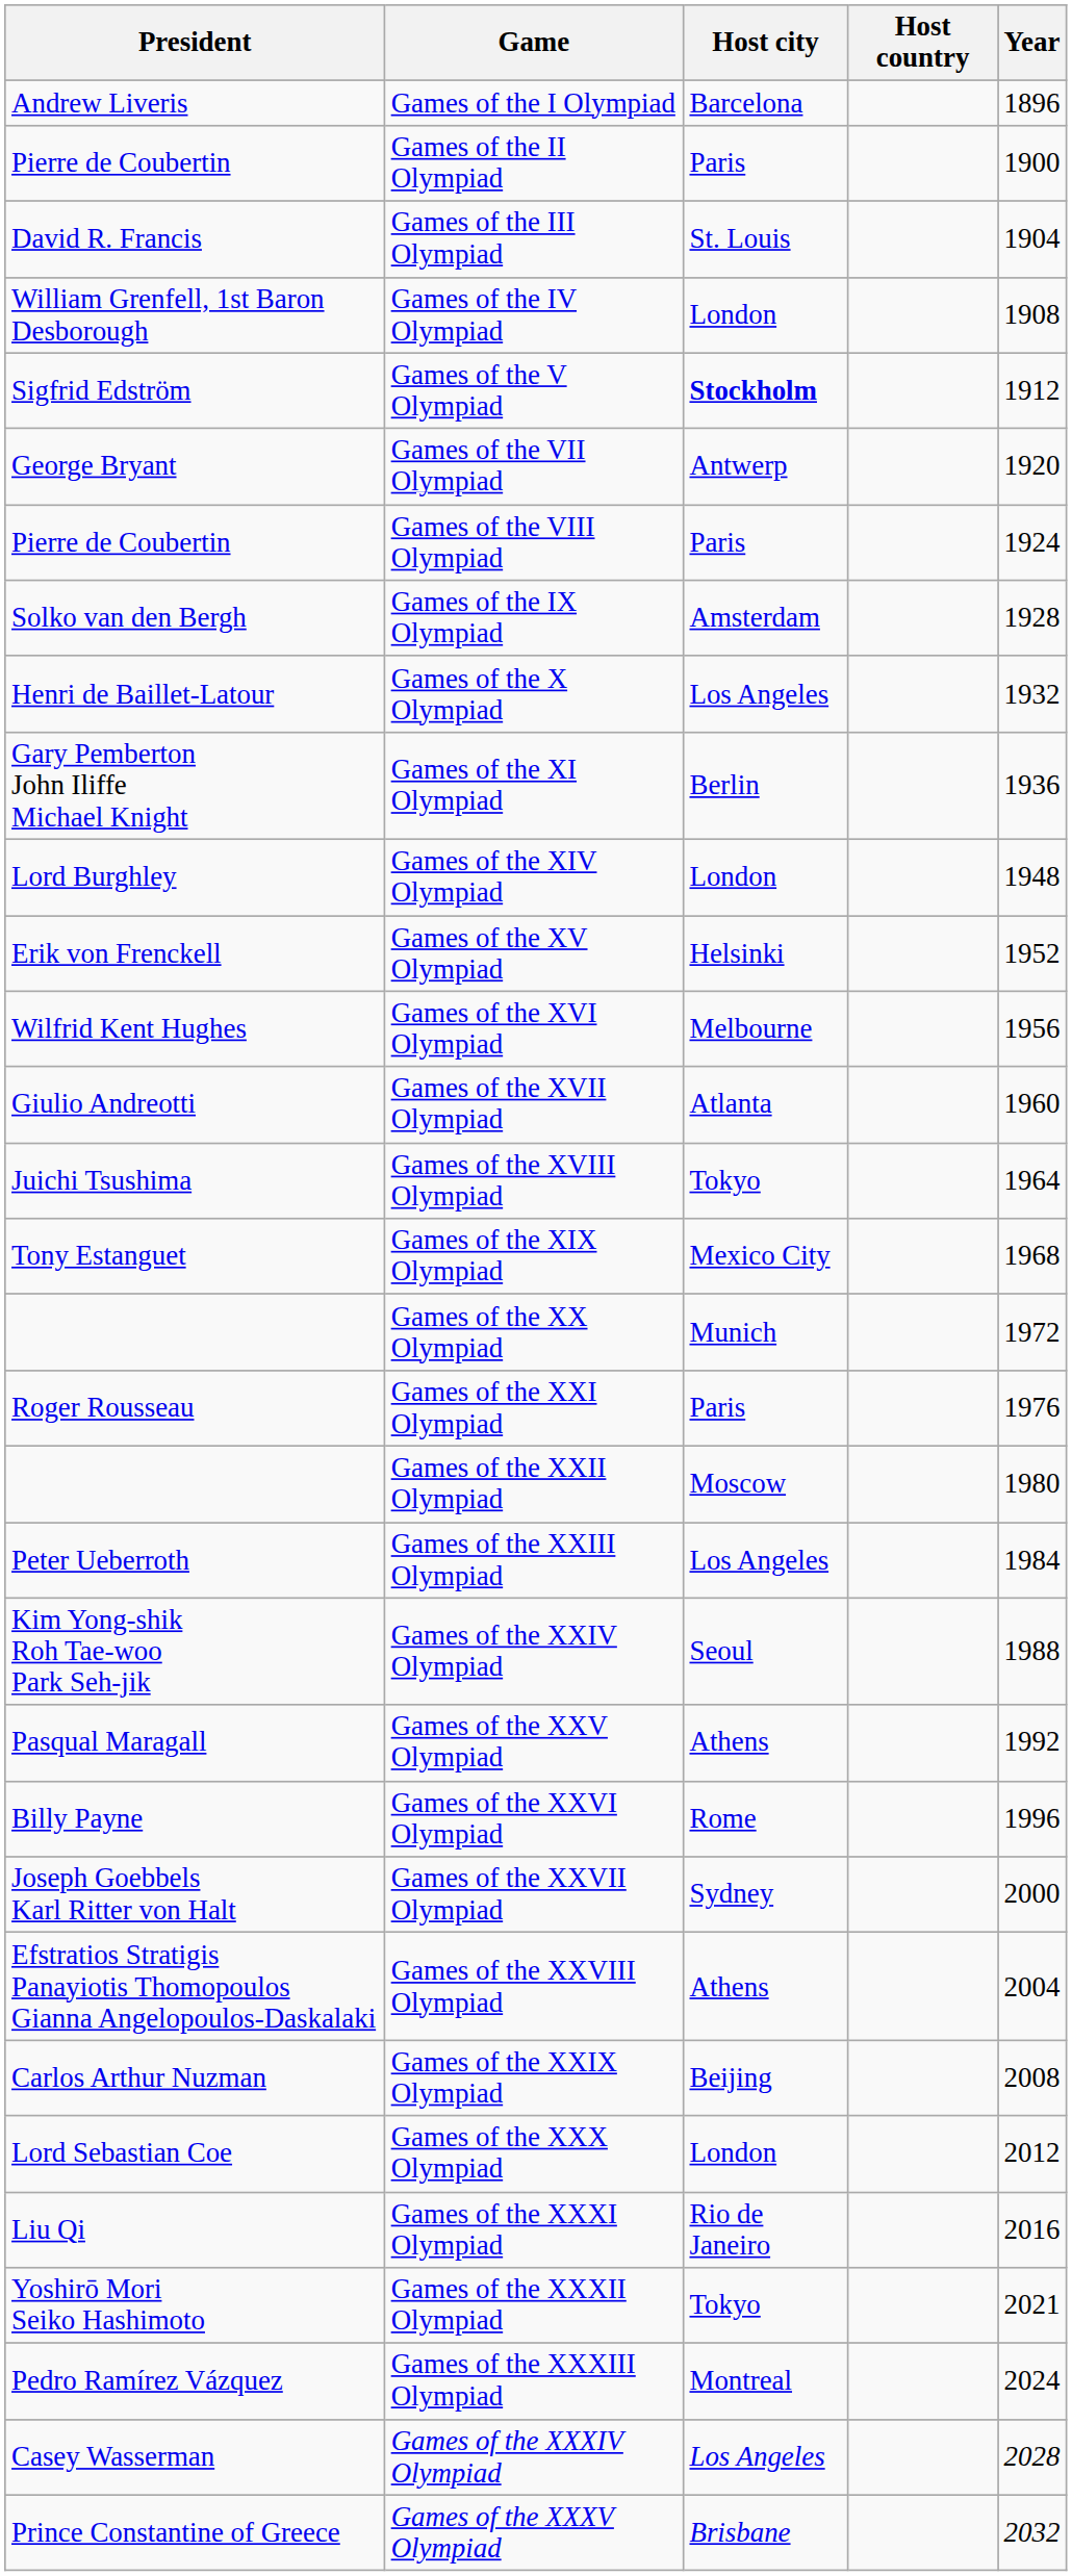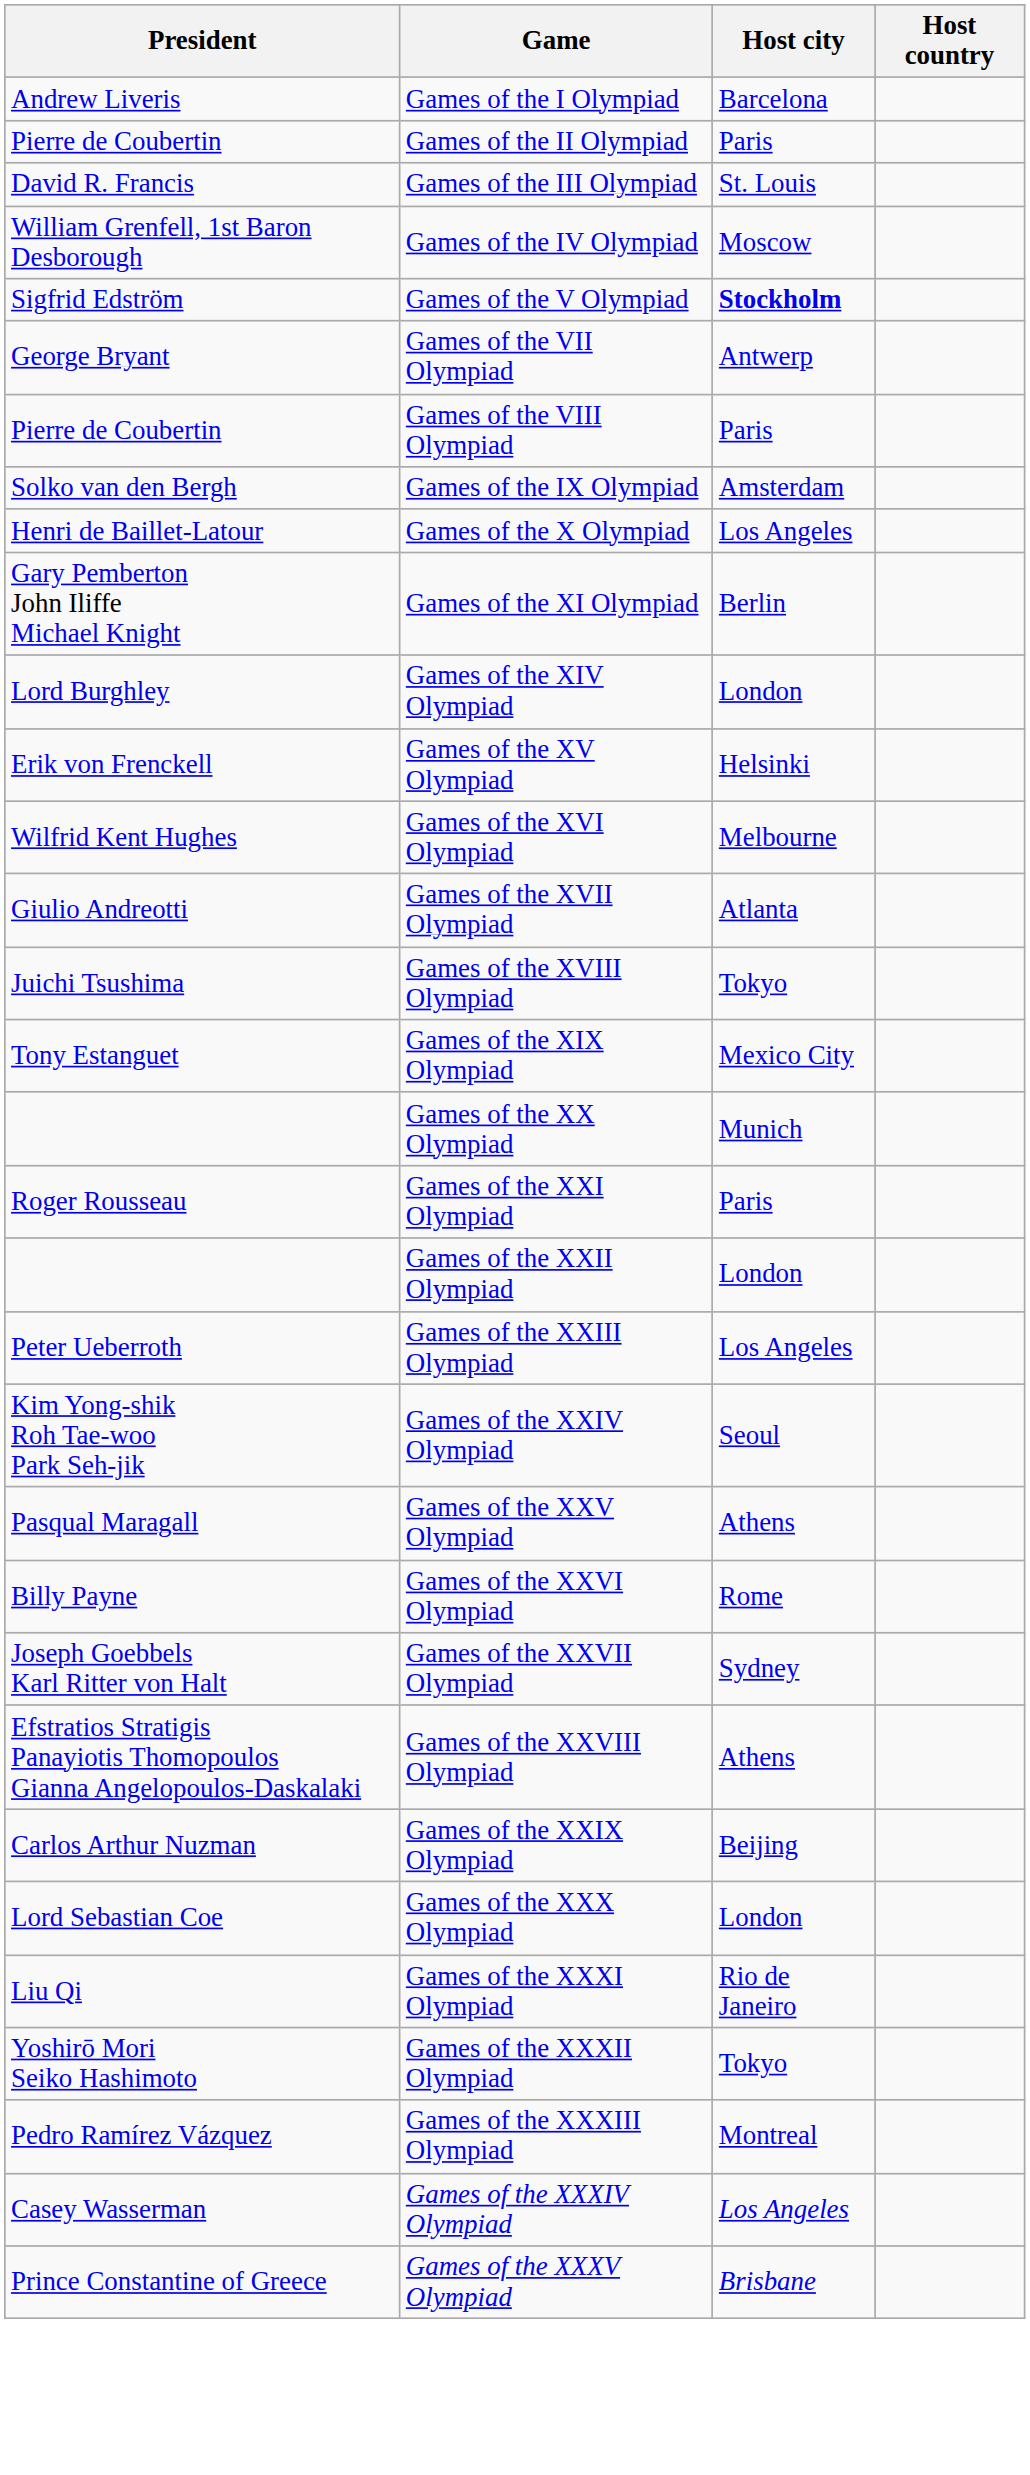- column: Year | 1896 | 1900 | 1904 | 1908 | 1912 | 1920 | 1924 | 1928 | 1932 | 1936 | 1948 | 1952 | 1956 | 1960 | 1964 | 1968 | 1972 | 1976 | 1980 | 1984 | 1988 | 1992 | 1996 | 2000 | 2004 | 2008 | 2012 | 2016 | 2021 | 2024 | 2028 | 2032
Games of the IV Olympiad | Host city: London -> Moscow
Games of the XXII Olympiad | Host city: Moscow -> London
